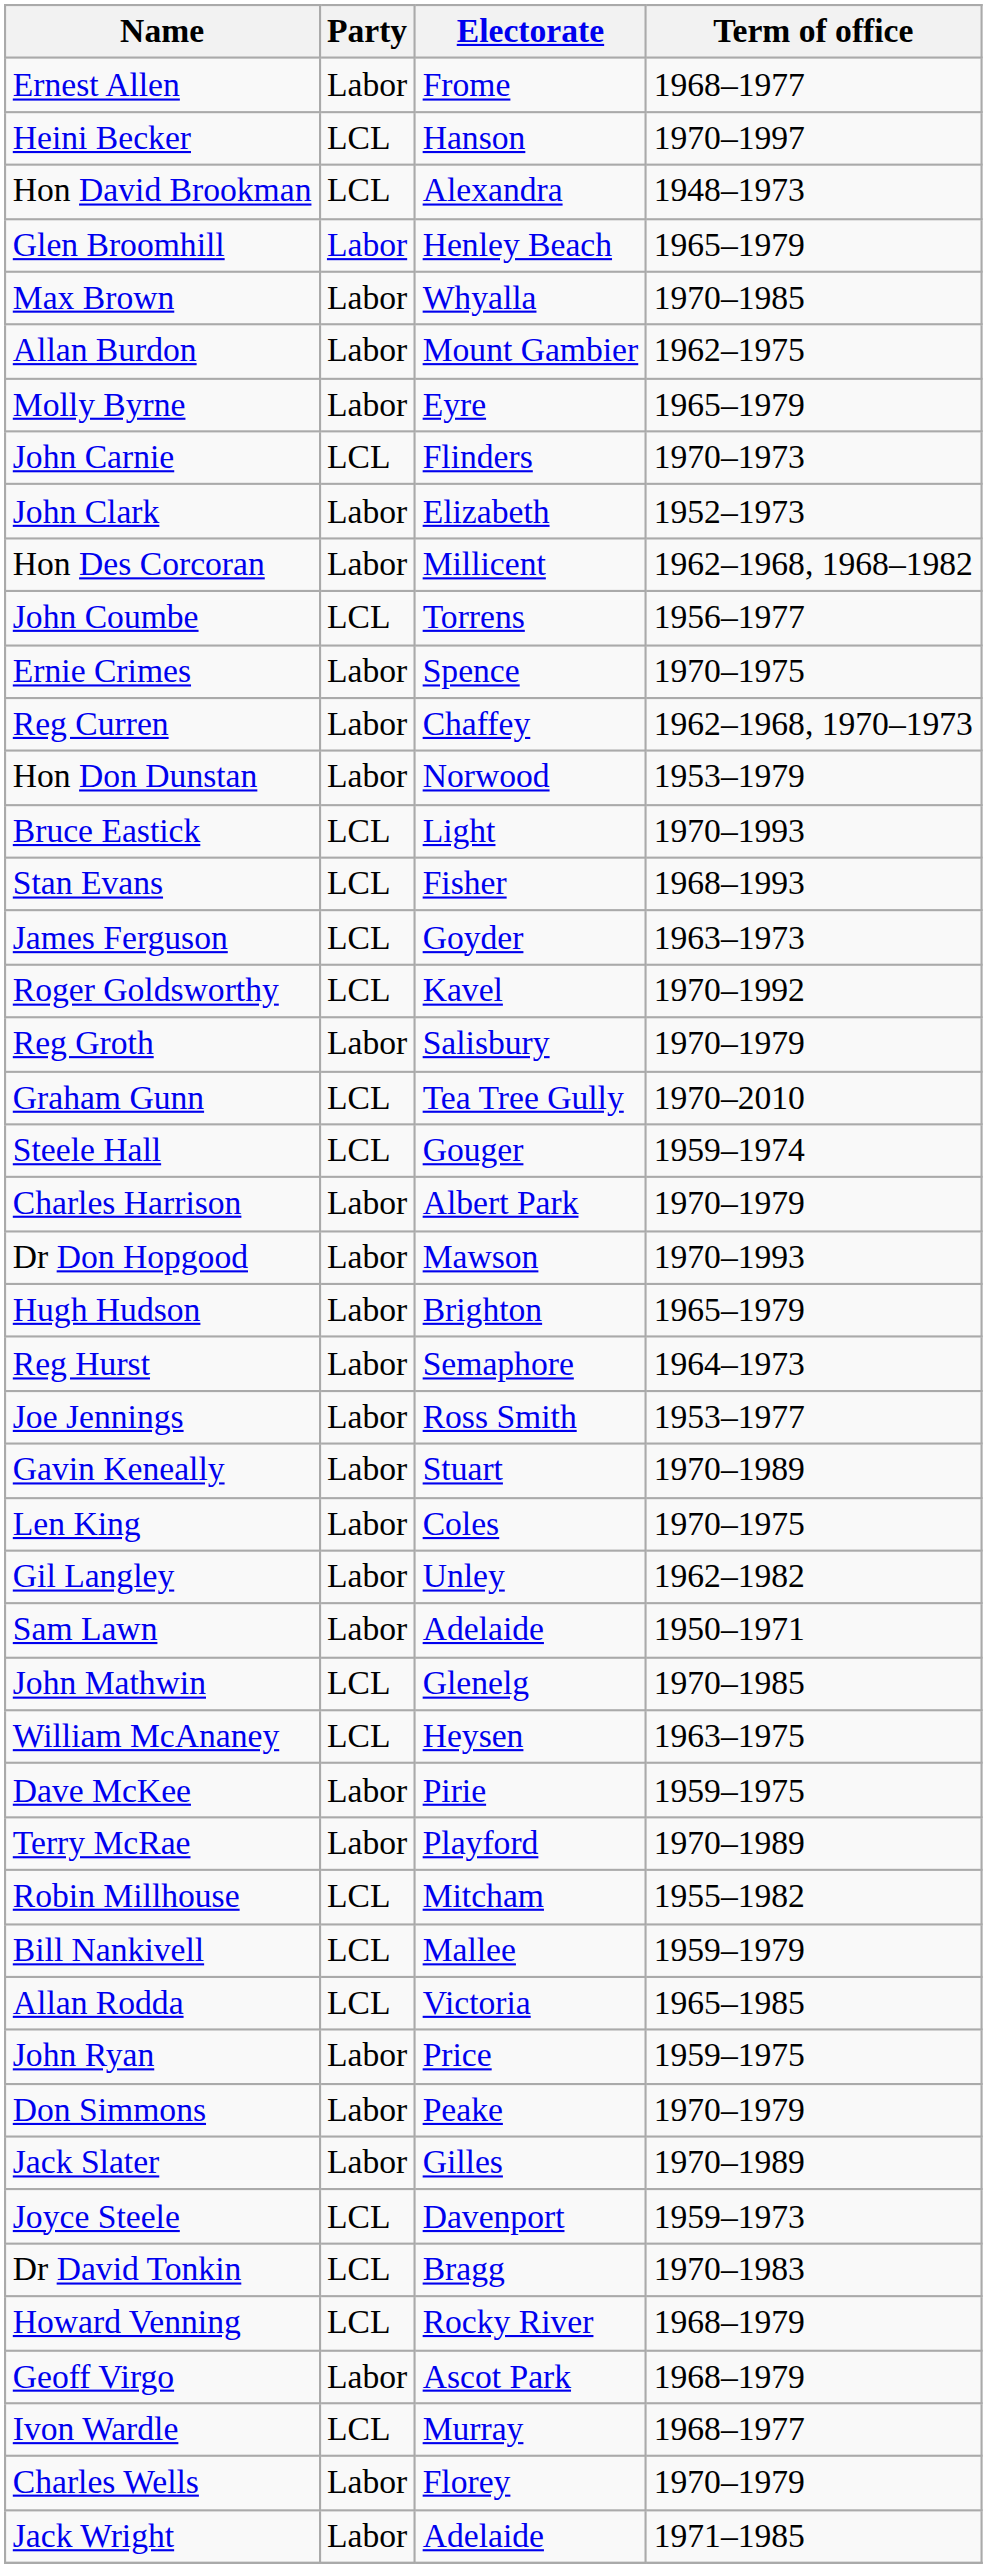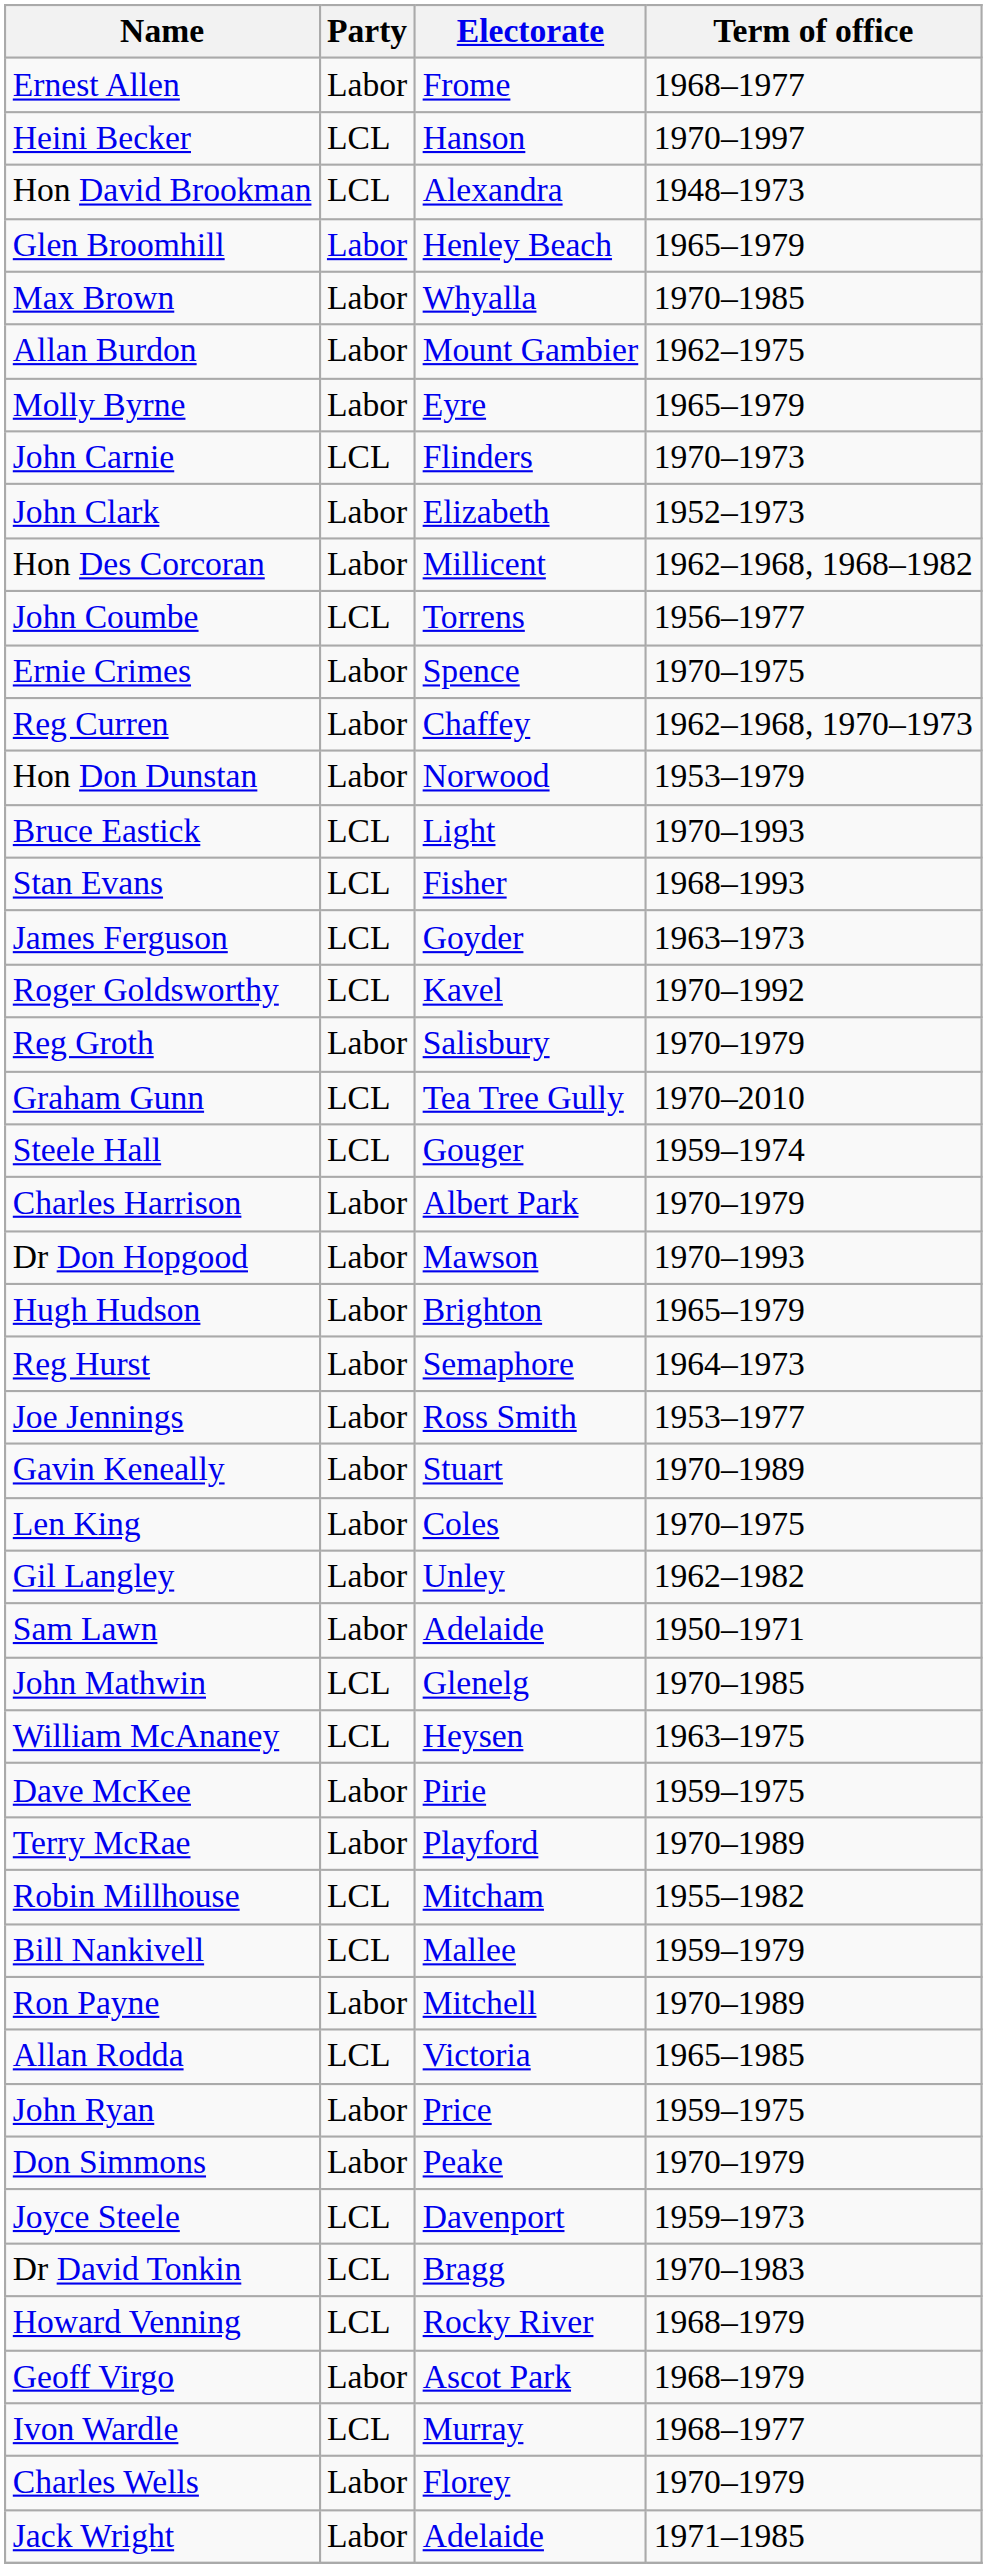+ row: Ron Payne | Labor | Mitchell | 1970–1989
- row: Jack Slater | Labor | Gilles | 1970–1989
